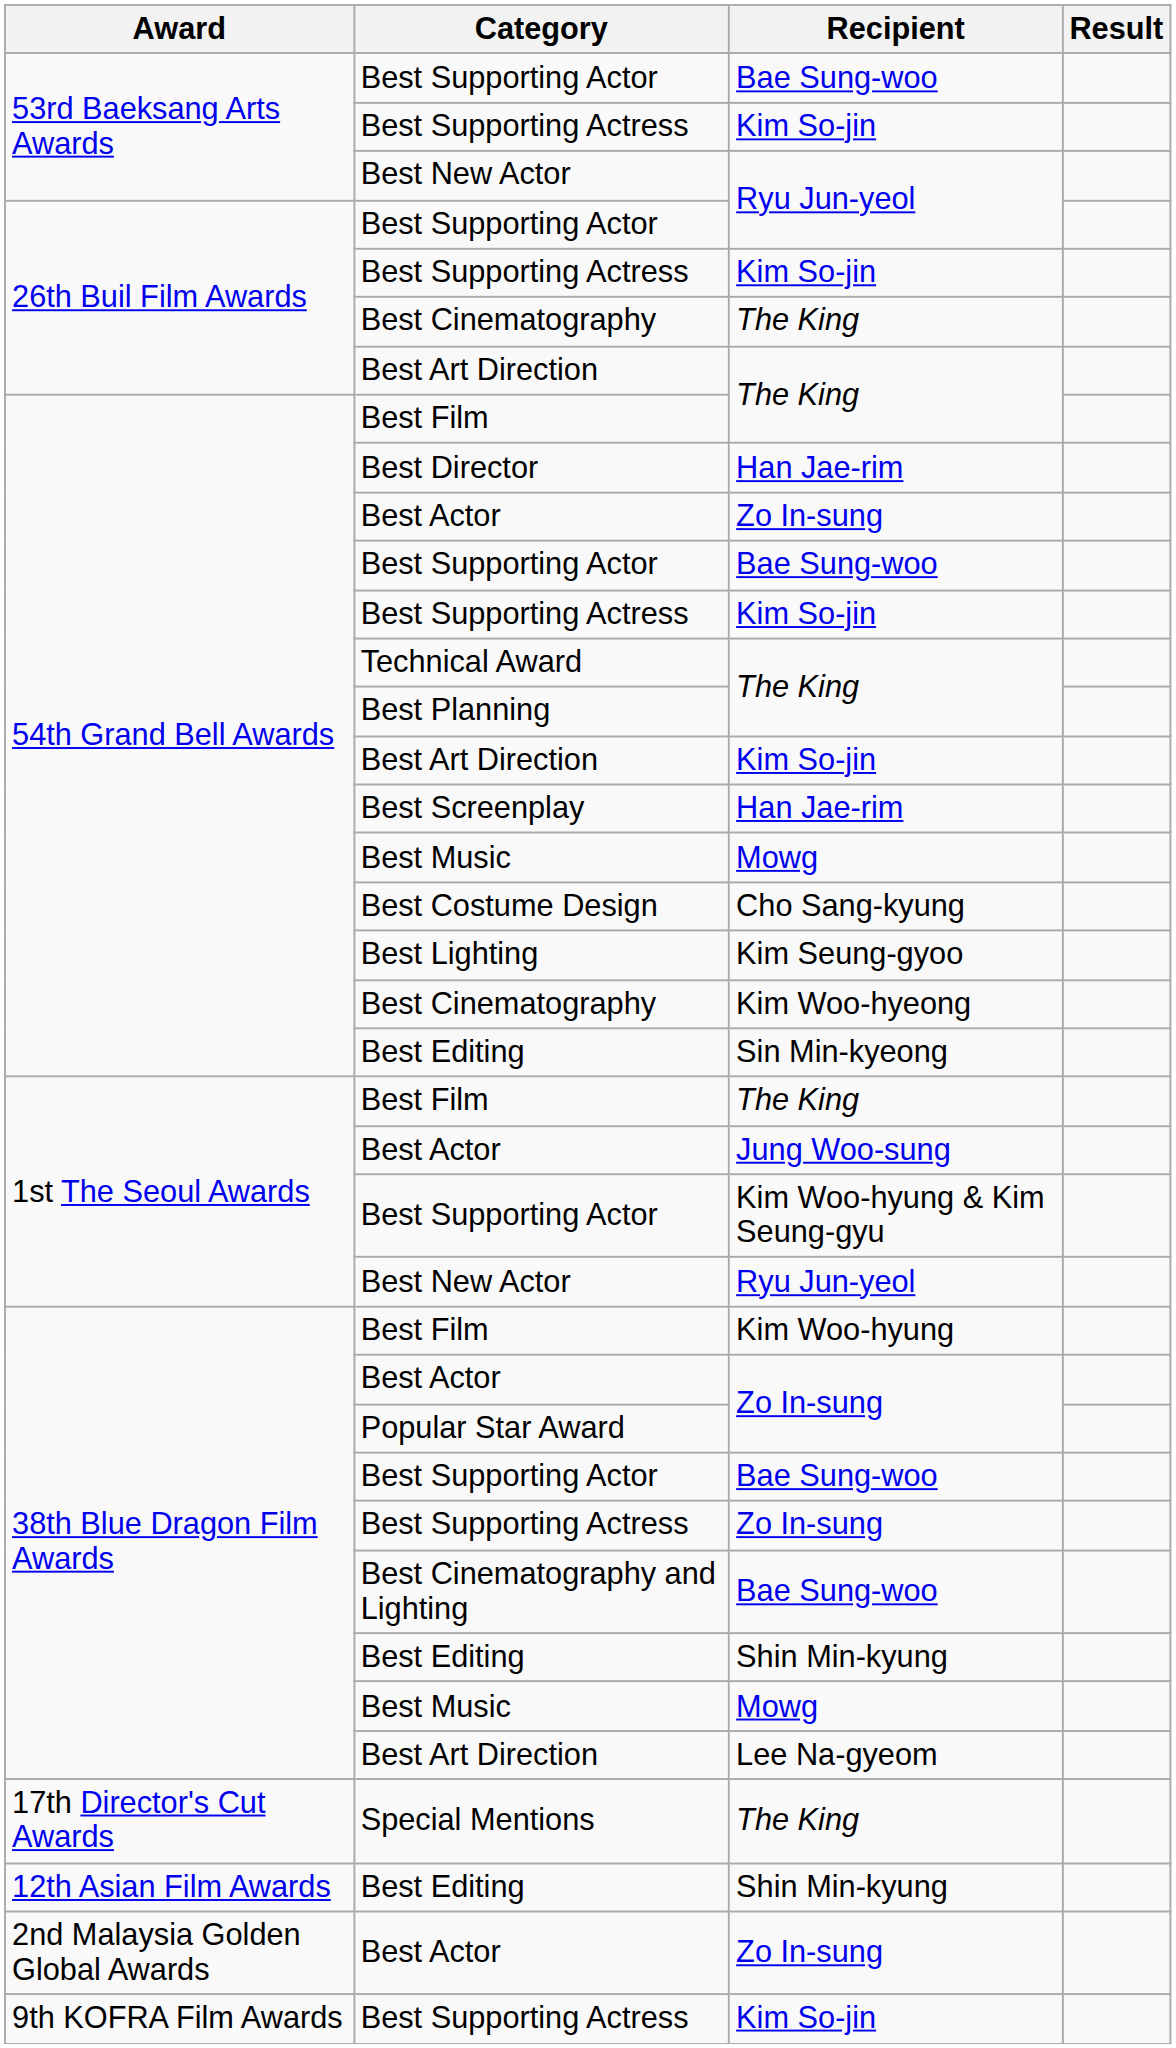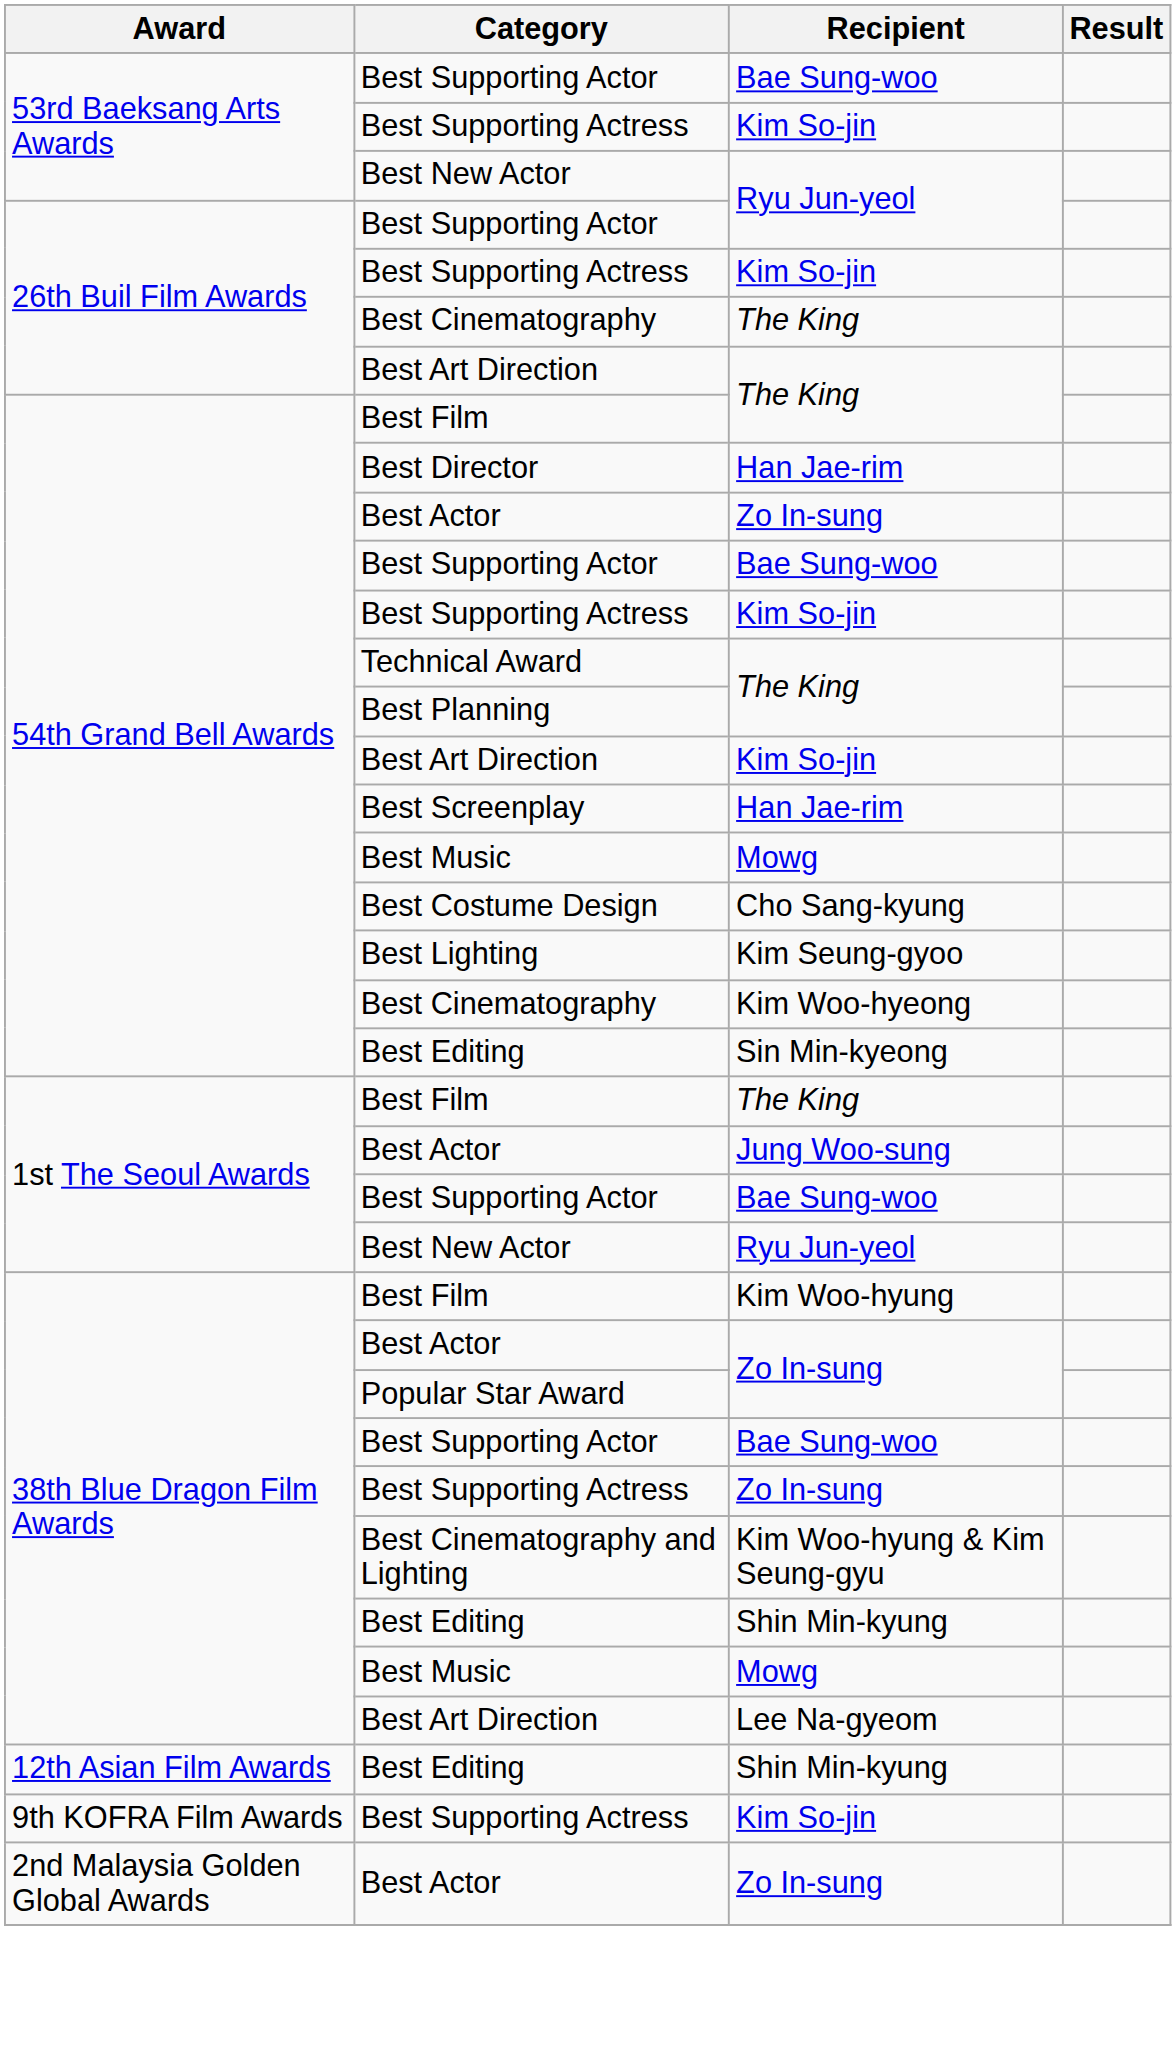1st The Seoul Awards / Best Supporting Actor | Recipient: Kim Woo-hyung & Kim Seung-gyu -> Bae Sung-woo
Best Cinematography and Lighting | Recipient: Bae Sung-woo -> Kim Woo-hyung & Kim Seung-gyu
- row: 17th Director's Cut Awards | Special Mentions | The King
rows swapped: 9th KOFRA Film Awards / Best Supporting Actress <-> 2nd Malaysia Golden Global Awards / Best Actor
